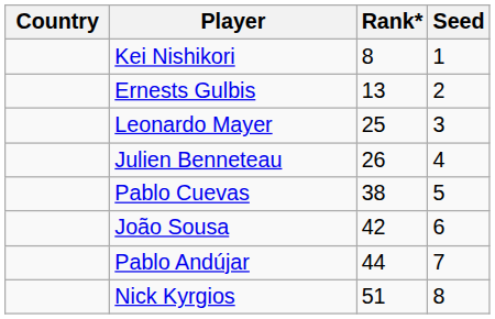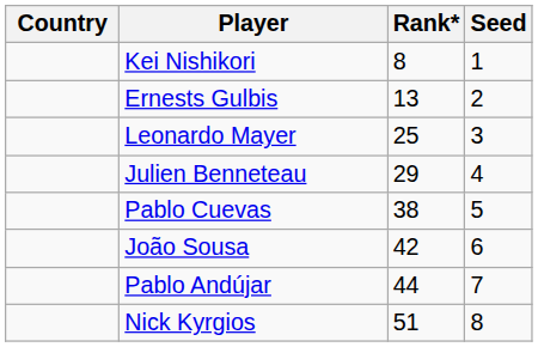Julien Benneteau | Rank*: 26 -> 29
